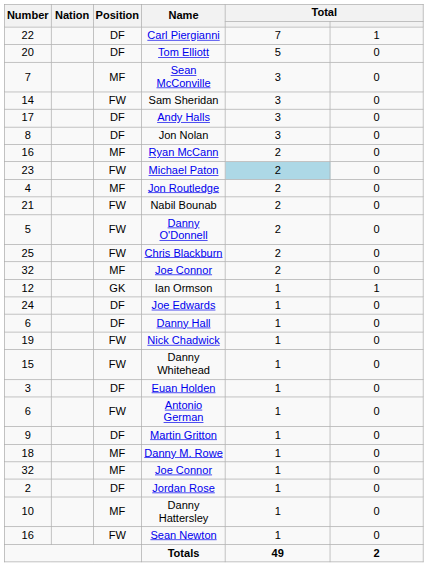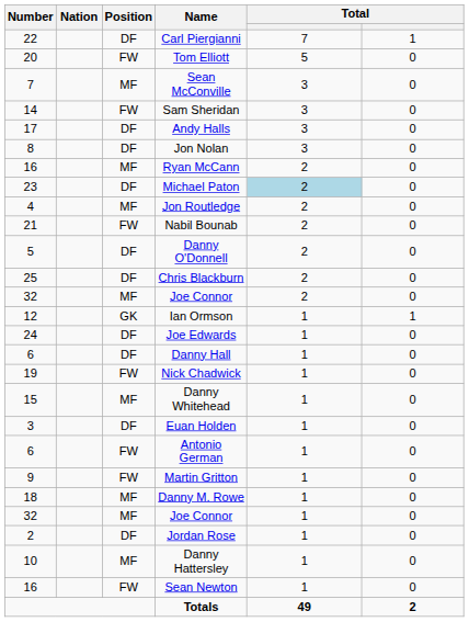Tom Elliott | Position: DF -> FW
Michael Paton | Position: FW -> DF
Danny O'Donnell | Position: FW -> DF
Chris Blackburn | Position: FW -> DF
Danny Whitehead | Position: FW -> MF
Martin Gritton | Position: DF -> FW
